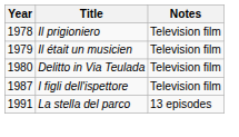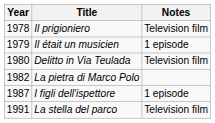Il était un musicien | Notes: Television film -> 1 episode
+ row: 1982 | La pietra di Marco Polo
I figli dell'ispettore | Notes: Television film -> 1 episode
La stella del parco | Notes: 13 episodes -> Television film
